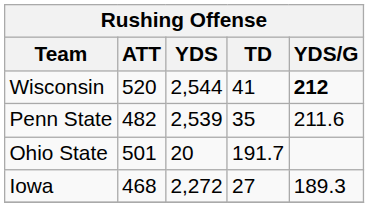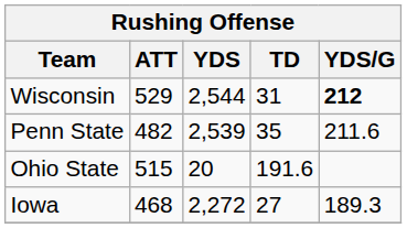Wisconsin | ATT: 520 -> 529
Wisconsin | TD: 41 -> 31
Ohio State | ATT: 501 -> 515
Ohio State | TD: 191.7 -> 191.6
